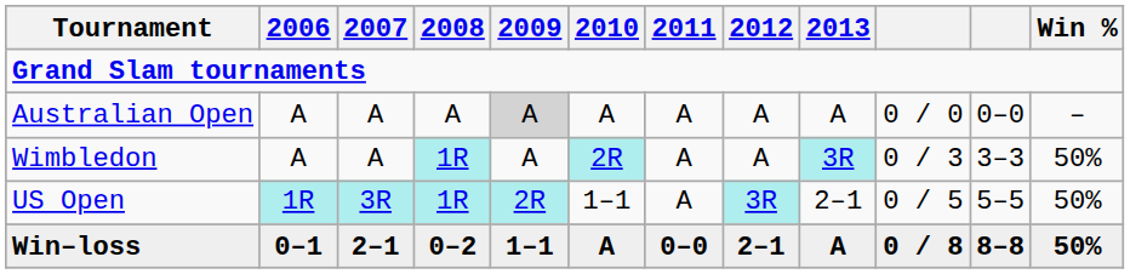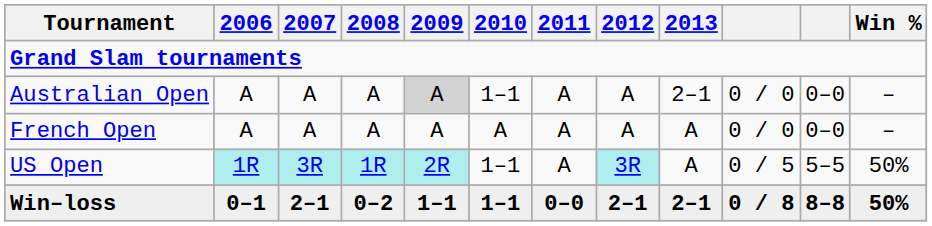Australian Open | 2010: A -> 1–1
Australian Open | 2013: A -> 2–1
+ row: French Open | A | A | A | A | A | A | A | A | 0 / 0 | 0–0 | –
- row: Wimbledon | A | A | 1R | A | 2R | A | A | 3R | 0 / 3 | 3–3 | 50%
US Open | 2013: 2–1 -> A
Win–loss | 2010: A -> 1–1
Win–loss | 2013: A -> 2–1
